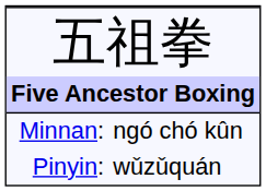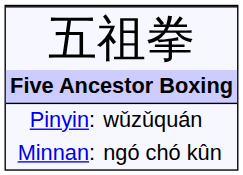rows swapped: Pinyin: <-> Minnan:
